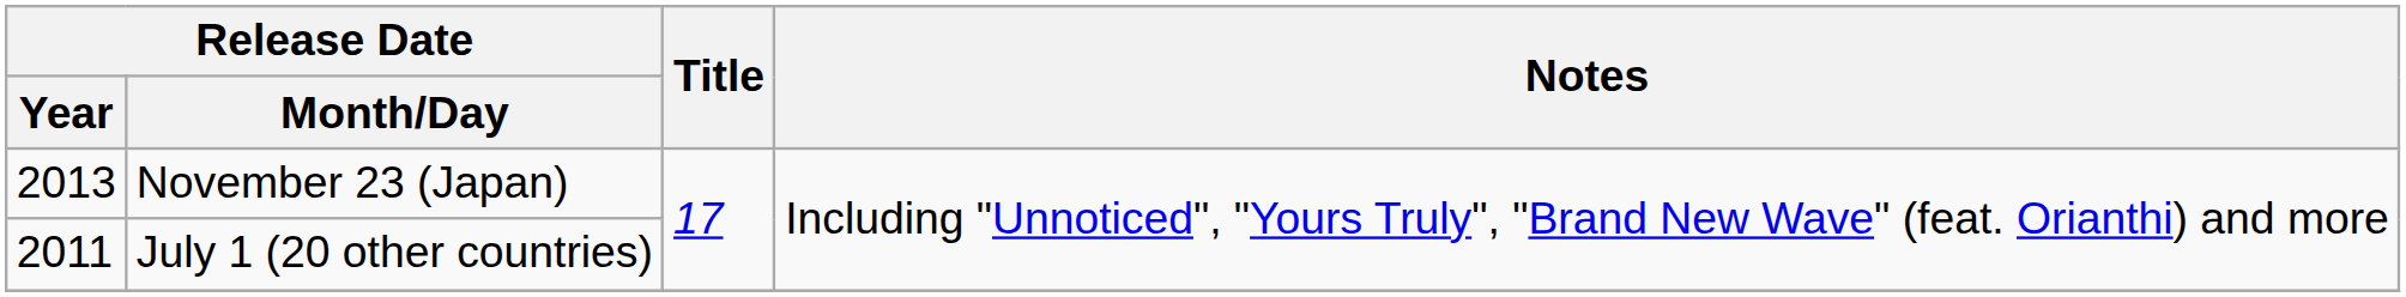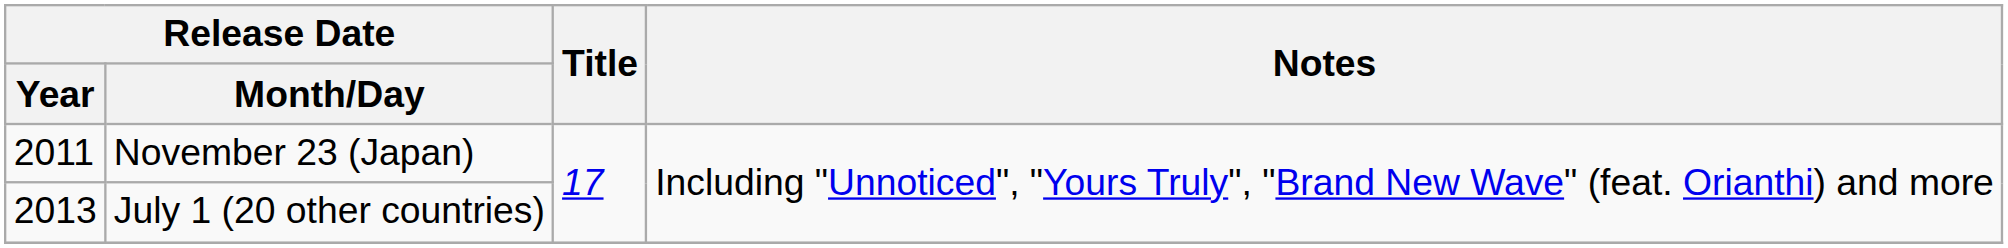November 23 (Japan) | Release Date / Year: 2013 -> 2011
July 1 (20 other countries) | Release Date / Year: 2011 -> 2013
